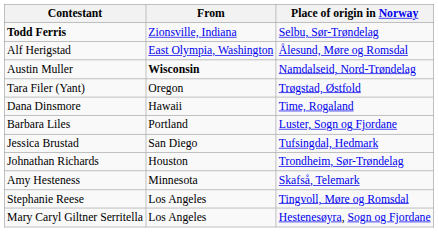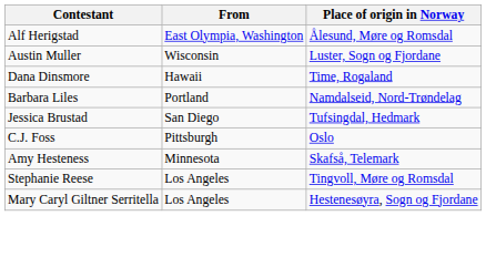- row: Todd Ferris | Zionsville, Indiana | Selbu, Sør-Trøndelag
Austin Muller | From: bold -> normal
Austin Muller | Place of origin in Norway: Namdalseid, Nord-Trøndelag -> Luster, Sogn og Fjordane
- row: Tara Filer (Yant) | Oregon | Trøgstad, Østfold
Barbara Liles | Place of origin in Norway: Luster, Sogn og Fjordane -> Namdalseid, Nord-Trøndelag
- row: Johnathan Richards | Houston | Trondheim, Sør-Trøndelag
+ row: C.J. Foss | Pittsburgh | Oslo
